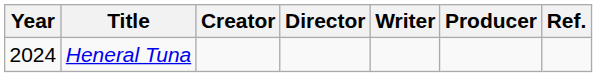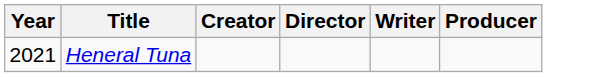- column: Ref.
Heneral Tuna | Year: 2024 -> 2021
